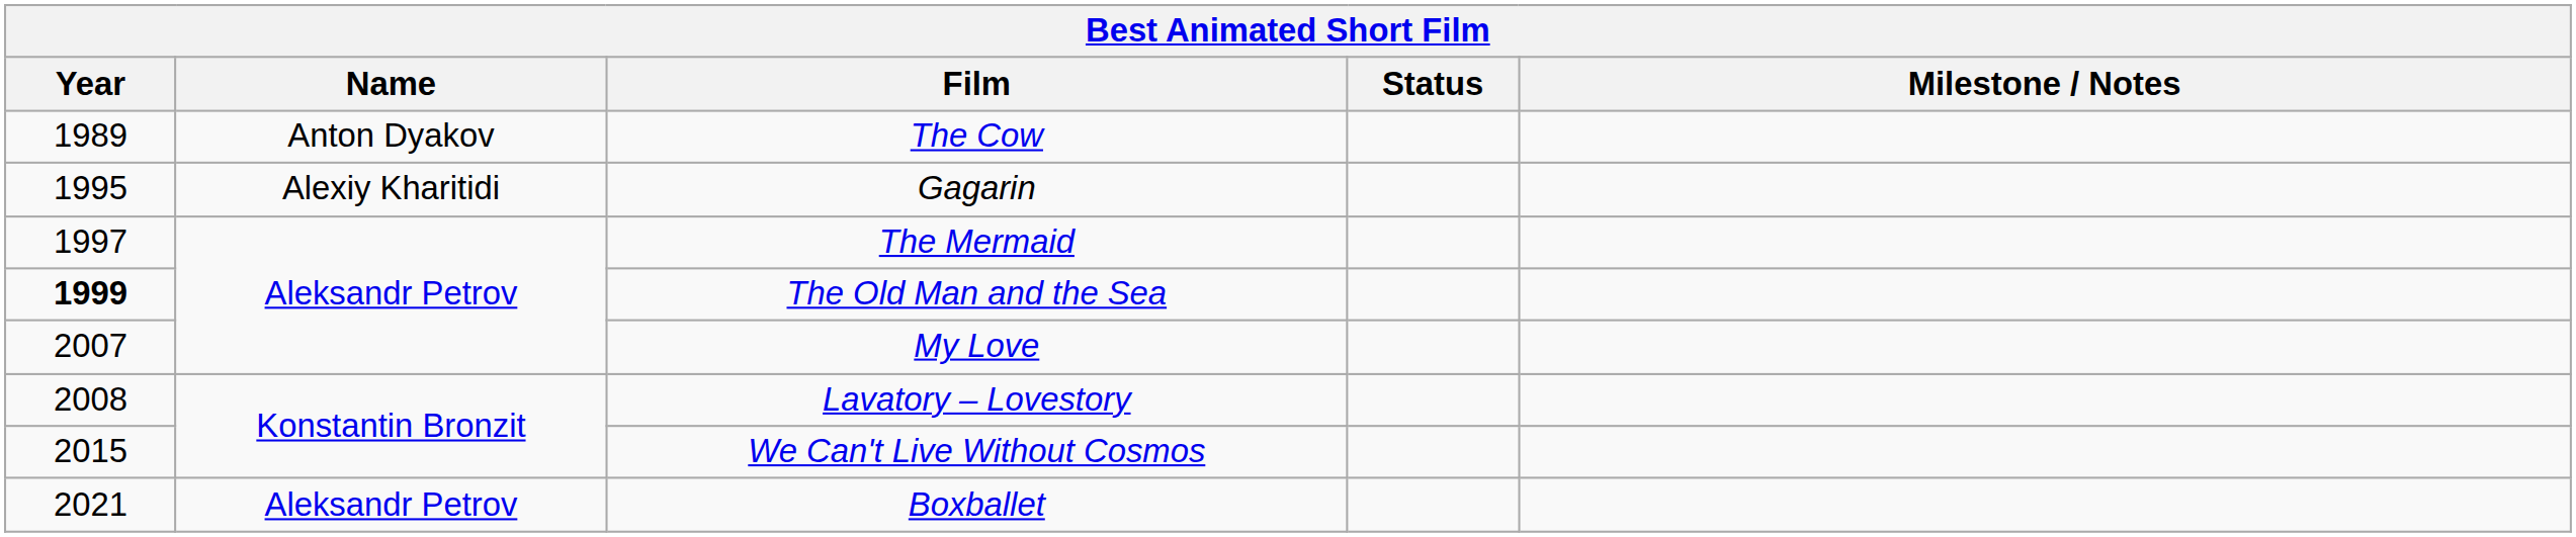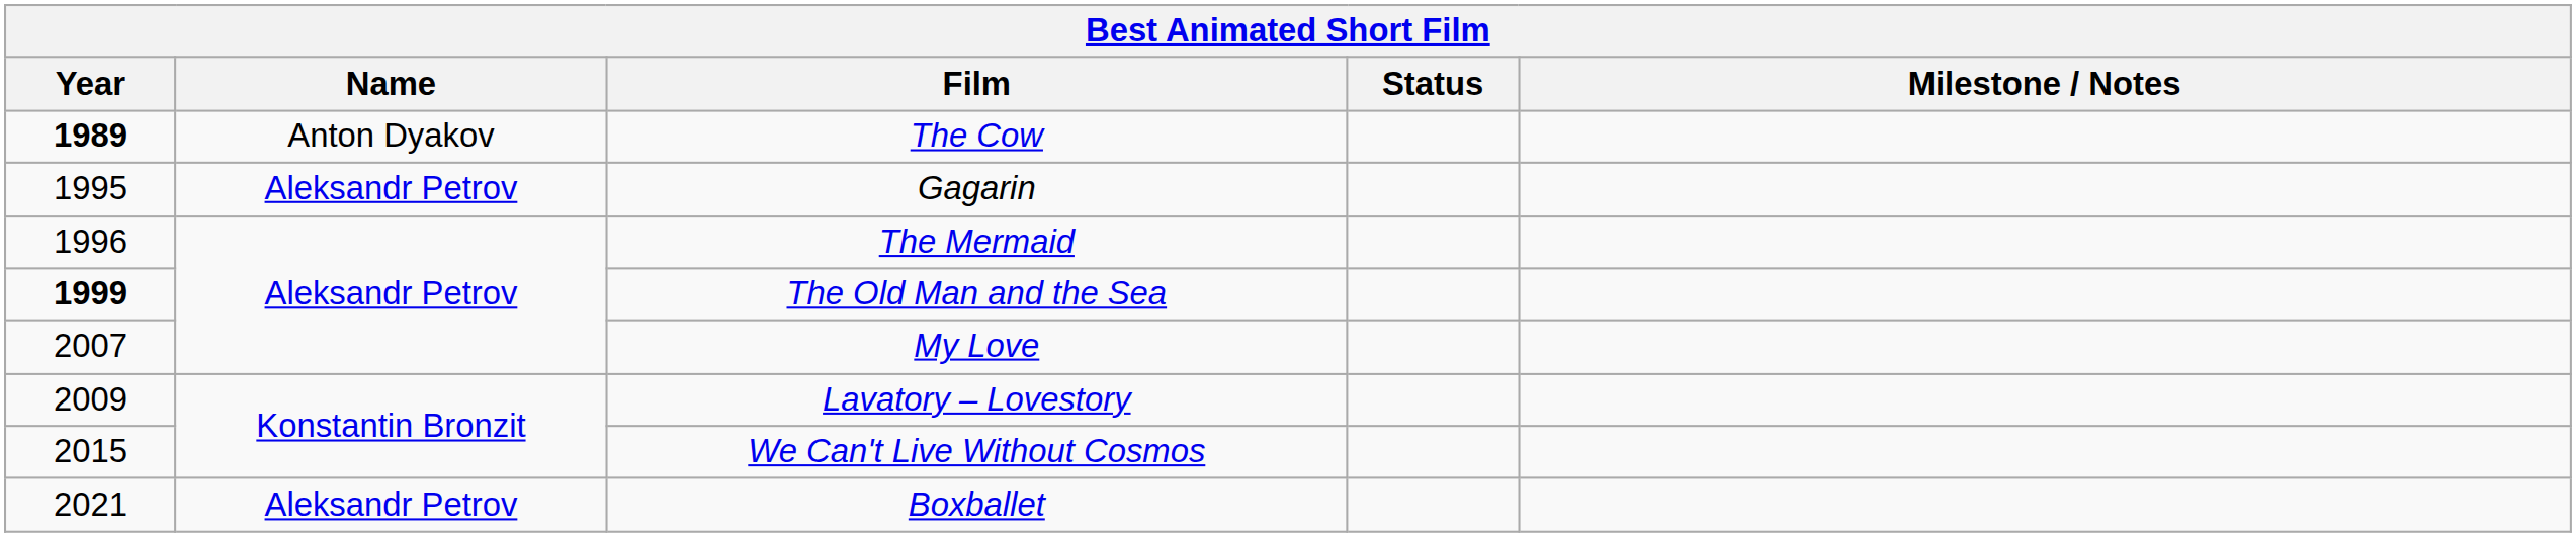The Cow | Year: normal -> bold
Gagarin | Name: Alexiy Kharitidi -> Aleksandr Petrov
The Mermaid | Year: 1997 -> 1996
Lavatory – Lovestory | Year: 2008 -> 2009
